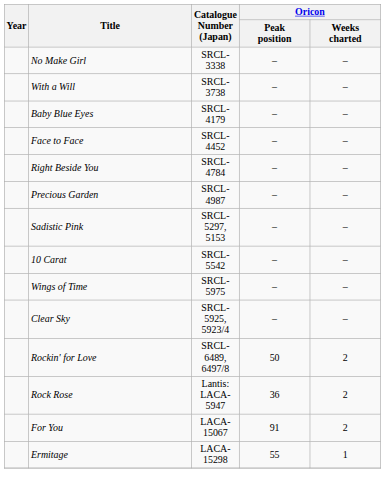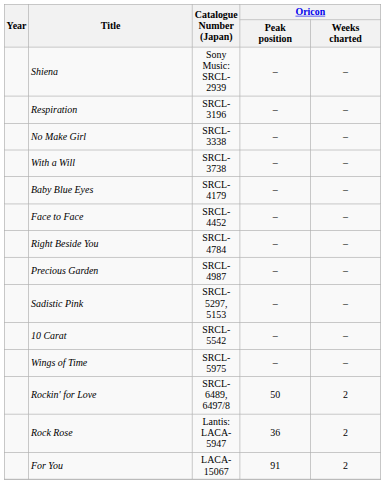+ row: Shiena | Sony Music: SRCL-2939 | – | –
+ row: Respiration | SRCL-3196 | – | –
- row: Clear Sky | SRCL-5925, 5923/4 | – | –
- row: Ermitage | LACA-15298 | 55 | 1
